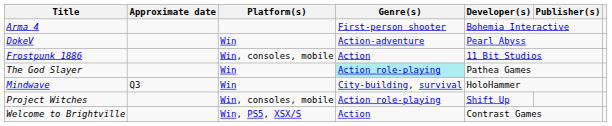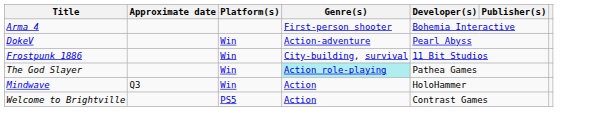Frostpunk 1886 | Platform(s): Win, consoles, mobile -> Win
Frostpunk 1886 | Genre(s): Action -> City-building, survival
Mindwave | Genre(s): City-building, survival -> Action
- row: Project Witches | Win, consoles, mobile | Action role-playing | Shift Up
Welcome to Brightville | Platform(s): Win, PS5, XSX/S -> PS5
